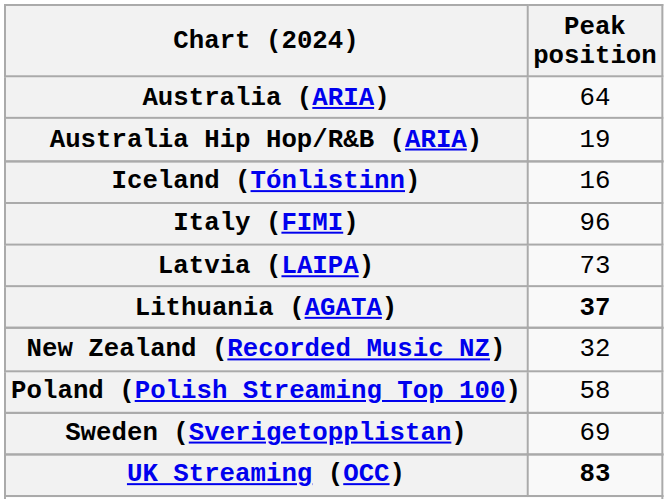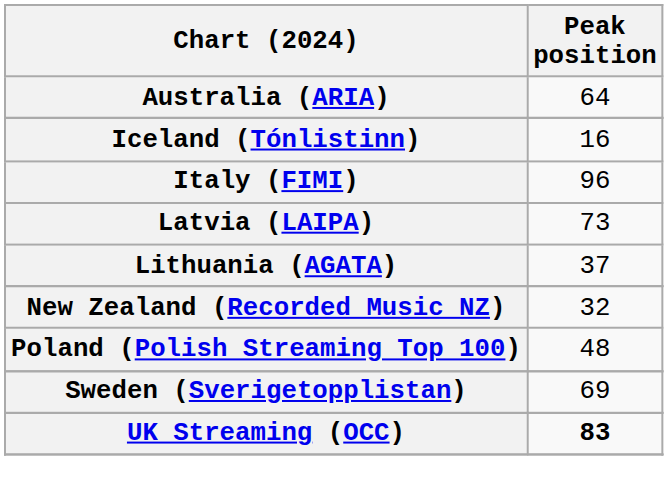- row: Australia Hip Hop/R&B (ARIA) | 19
Lithuania (AGATA) | Peak position: bold -> normal
Poland (Polish Streaming Top 100) | Peak position: 58 -> 48
